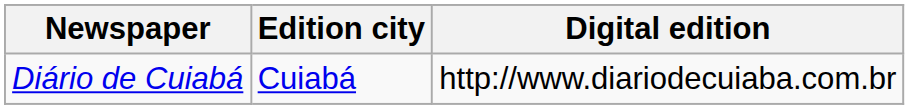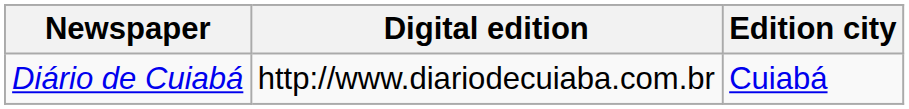columns swapped: Edition city <-> Digital edition
